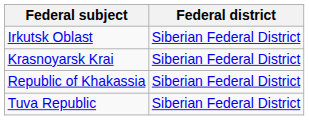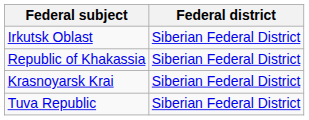rows swapped: Republic of Khakassia <-> Krasnoyarsk Krai
